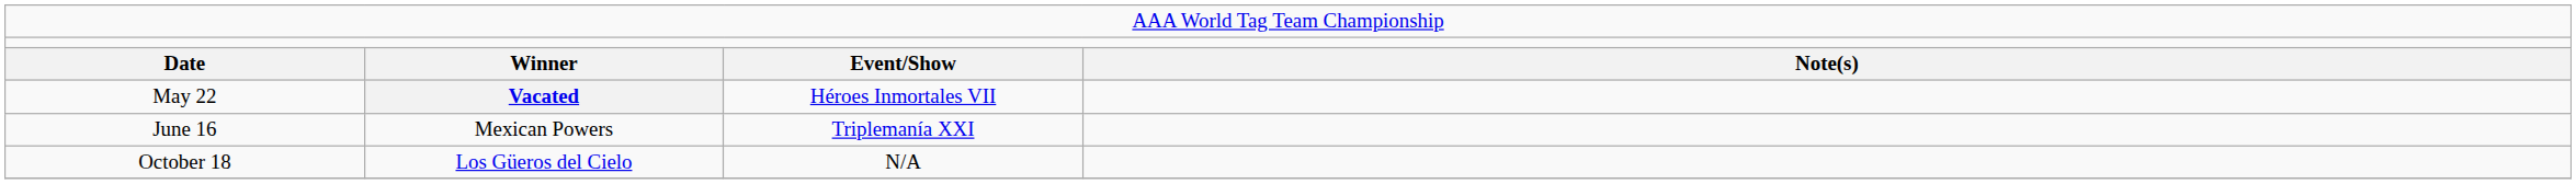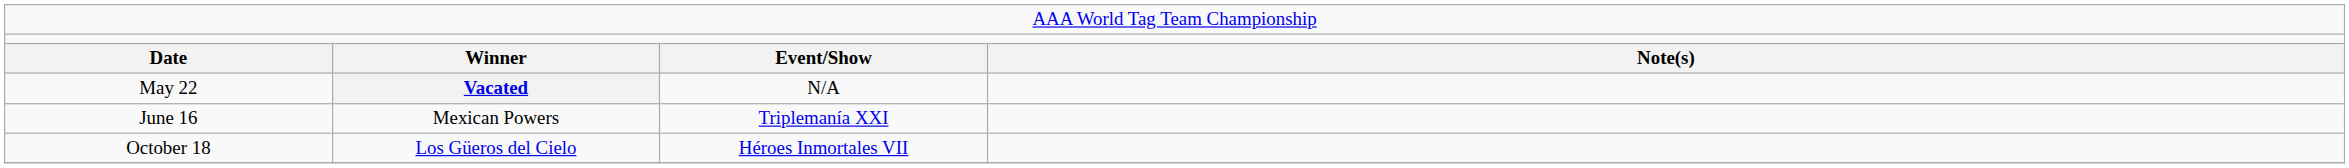May 22 | column 3: Héroes Inmortales VII -> N/A
October 18 | column 3: N/A -> Héroes Inmortales VII
